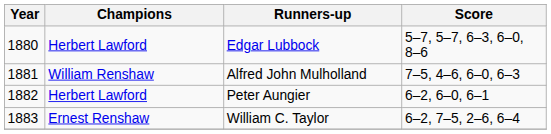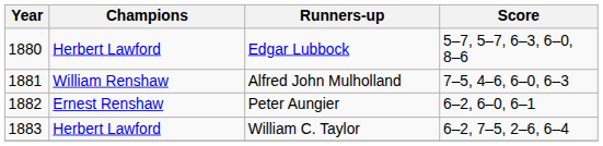Peter Aungier | Champions: Herbert Lawford -> Ernest Renshaw
William C. Taylor | Champions: Ernest Renshaw -> Herbert Lawford
